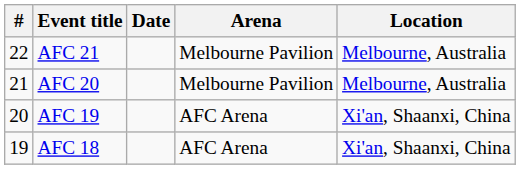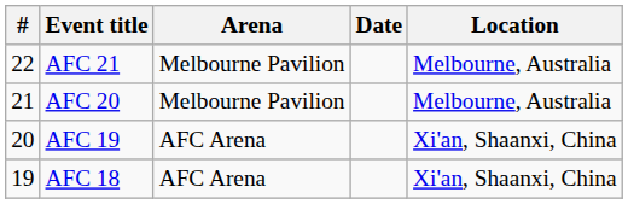columns swapped: Date <-> Arena
